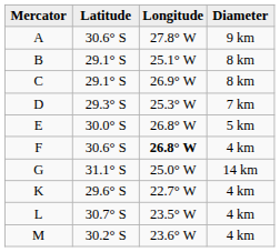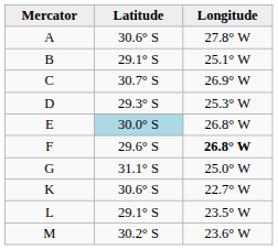- column: Diameter | 9 km | 8 km | 8 km | 7 km | 5 km | 4 km | 14 km | 4 km | 4 km | 4 km
C | Latitude: 29.1° S -> 30.7° S
E | Latitude: no background -> lightblue background
F | Latitude: 30.6° S -> 29.6° S
K | Latitude: 29.6° S -> 30.6° S
L | Latitude: 30.7° S -> 29.1° S
